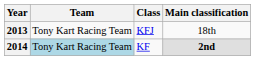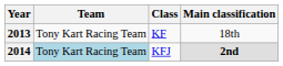2013 | Class: KFJ -> KF
2014 | Class: KF -> KFJ
